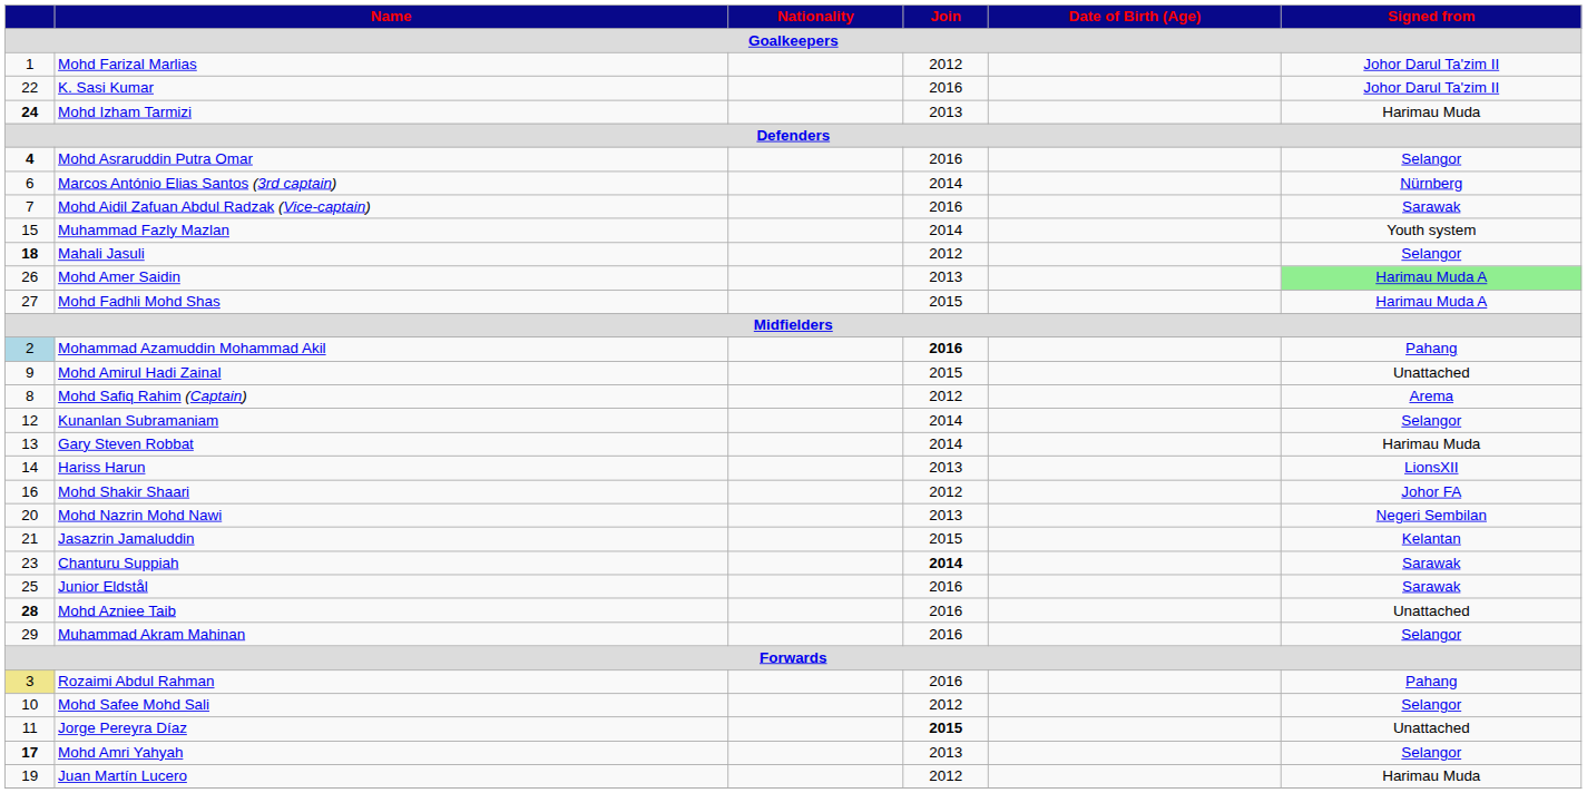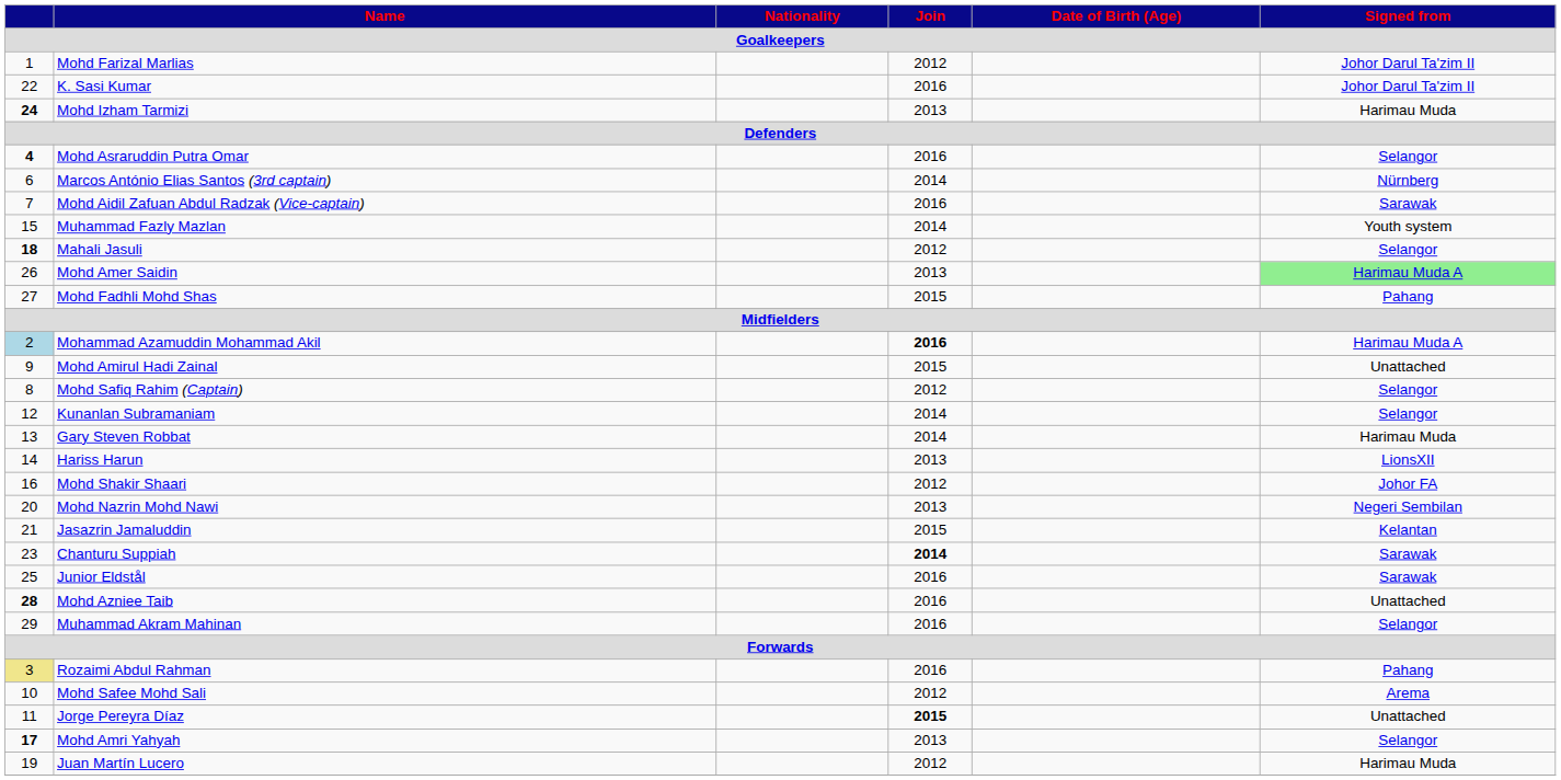Mohd Fadhli Mohd Shas | Signed from: Harimau Muda A -> Pahang
Mohammad Azamuddin Mohammad Akil | Signed from: Pahang -> Harimau Muda A
Mohd Safiq Rahim (Captain) | Signed from: Arema -> Selangor
Mohd Safee Mohd Sali | Signed from: Selangor -> Arema
